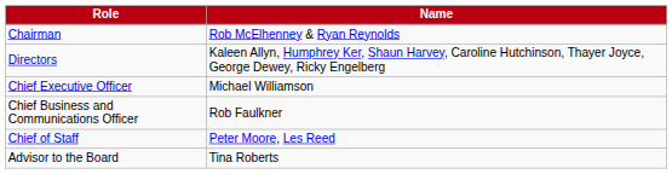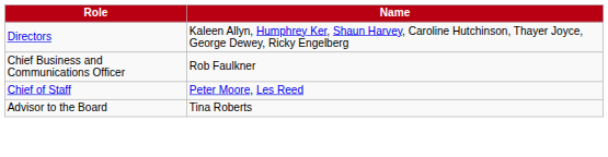- row: Chairman | Rob McElhenney & Ryan Reynolds
- row: Chief Executive Officer | Michael Williamson
